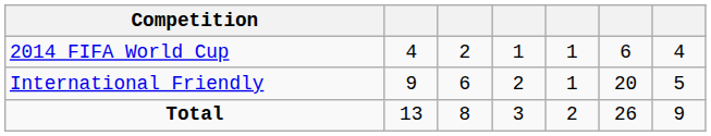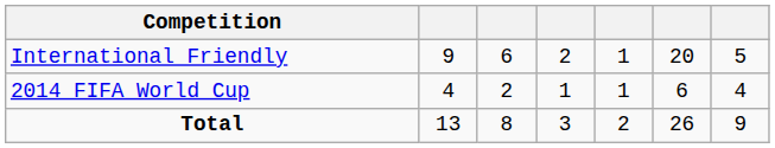rows swapped: International Friendly <-> 2014 FIFA World Cup
